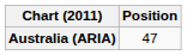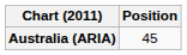Australia (ARIA) | Position: 47 -> 45
